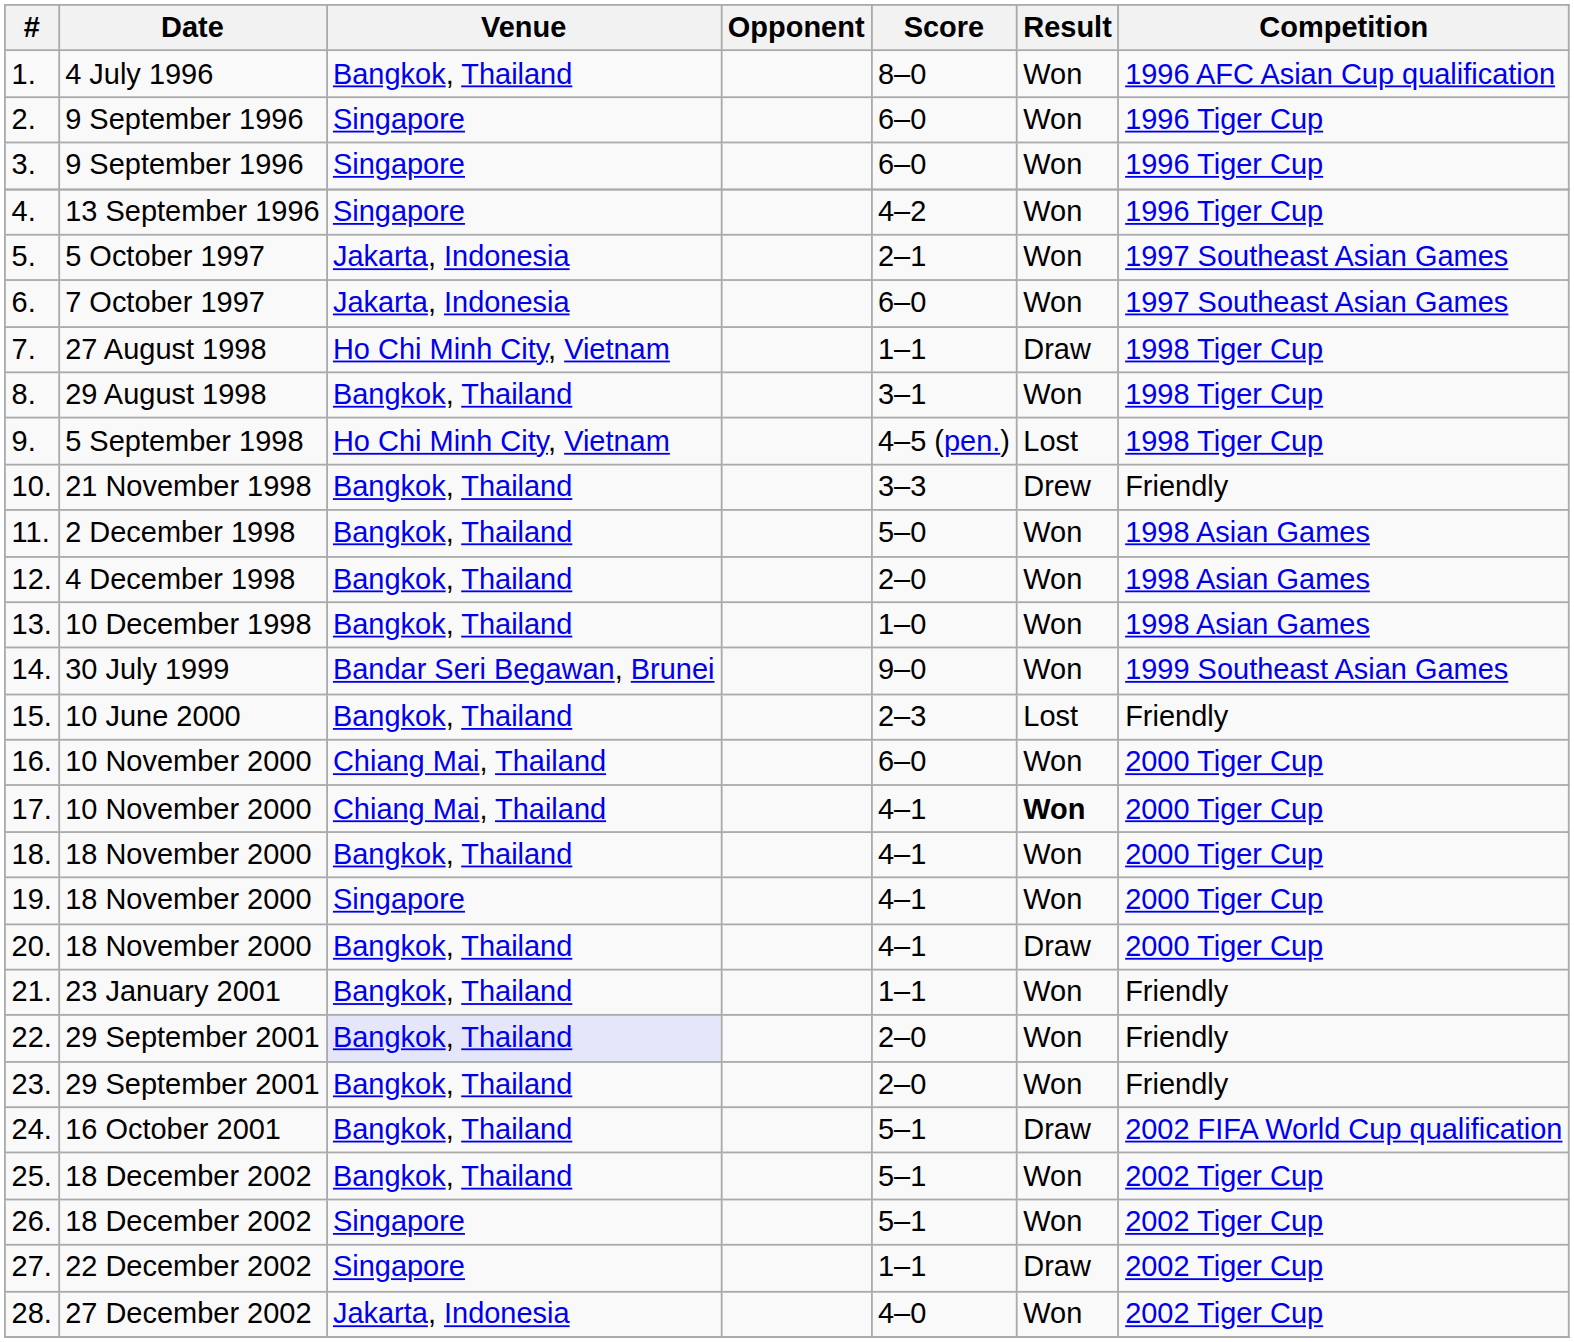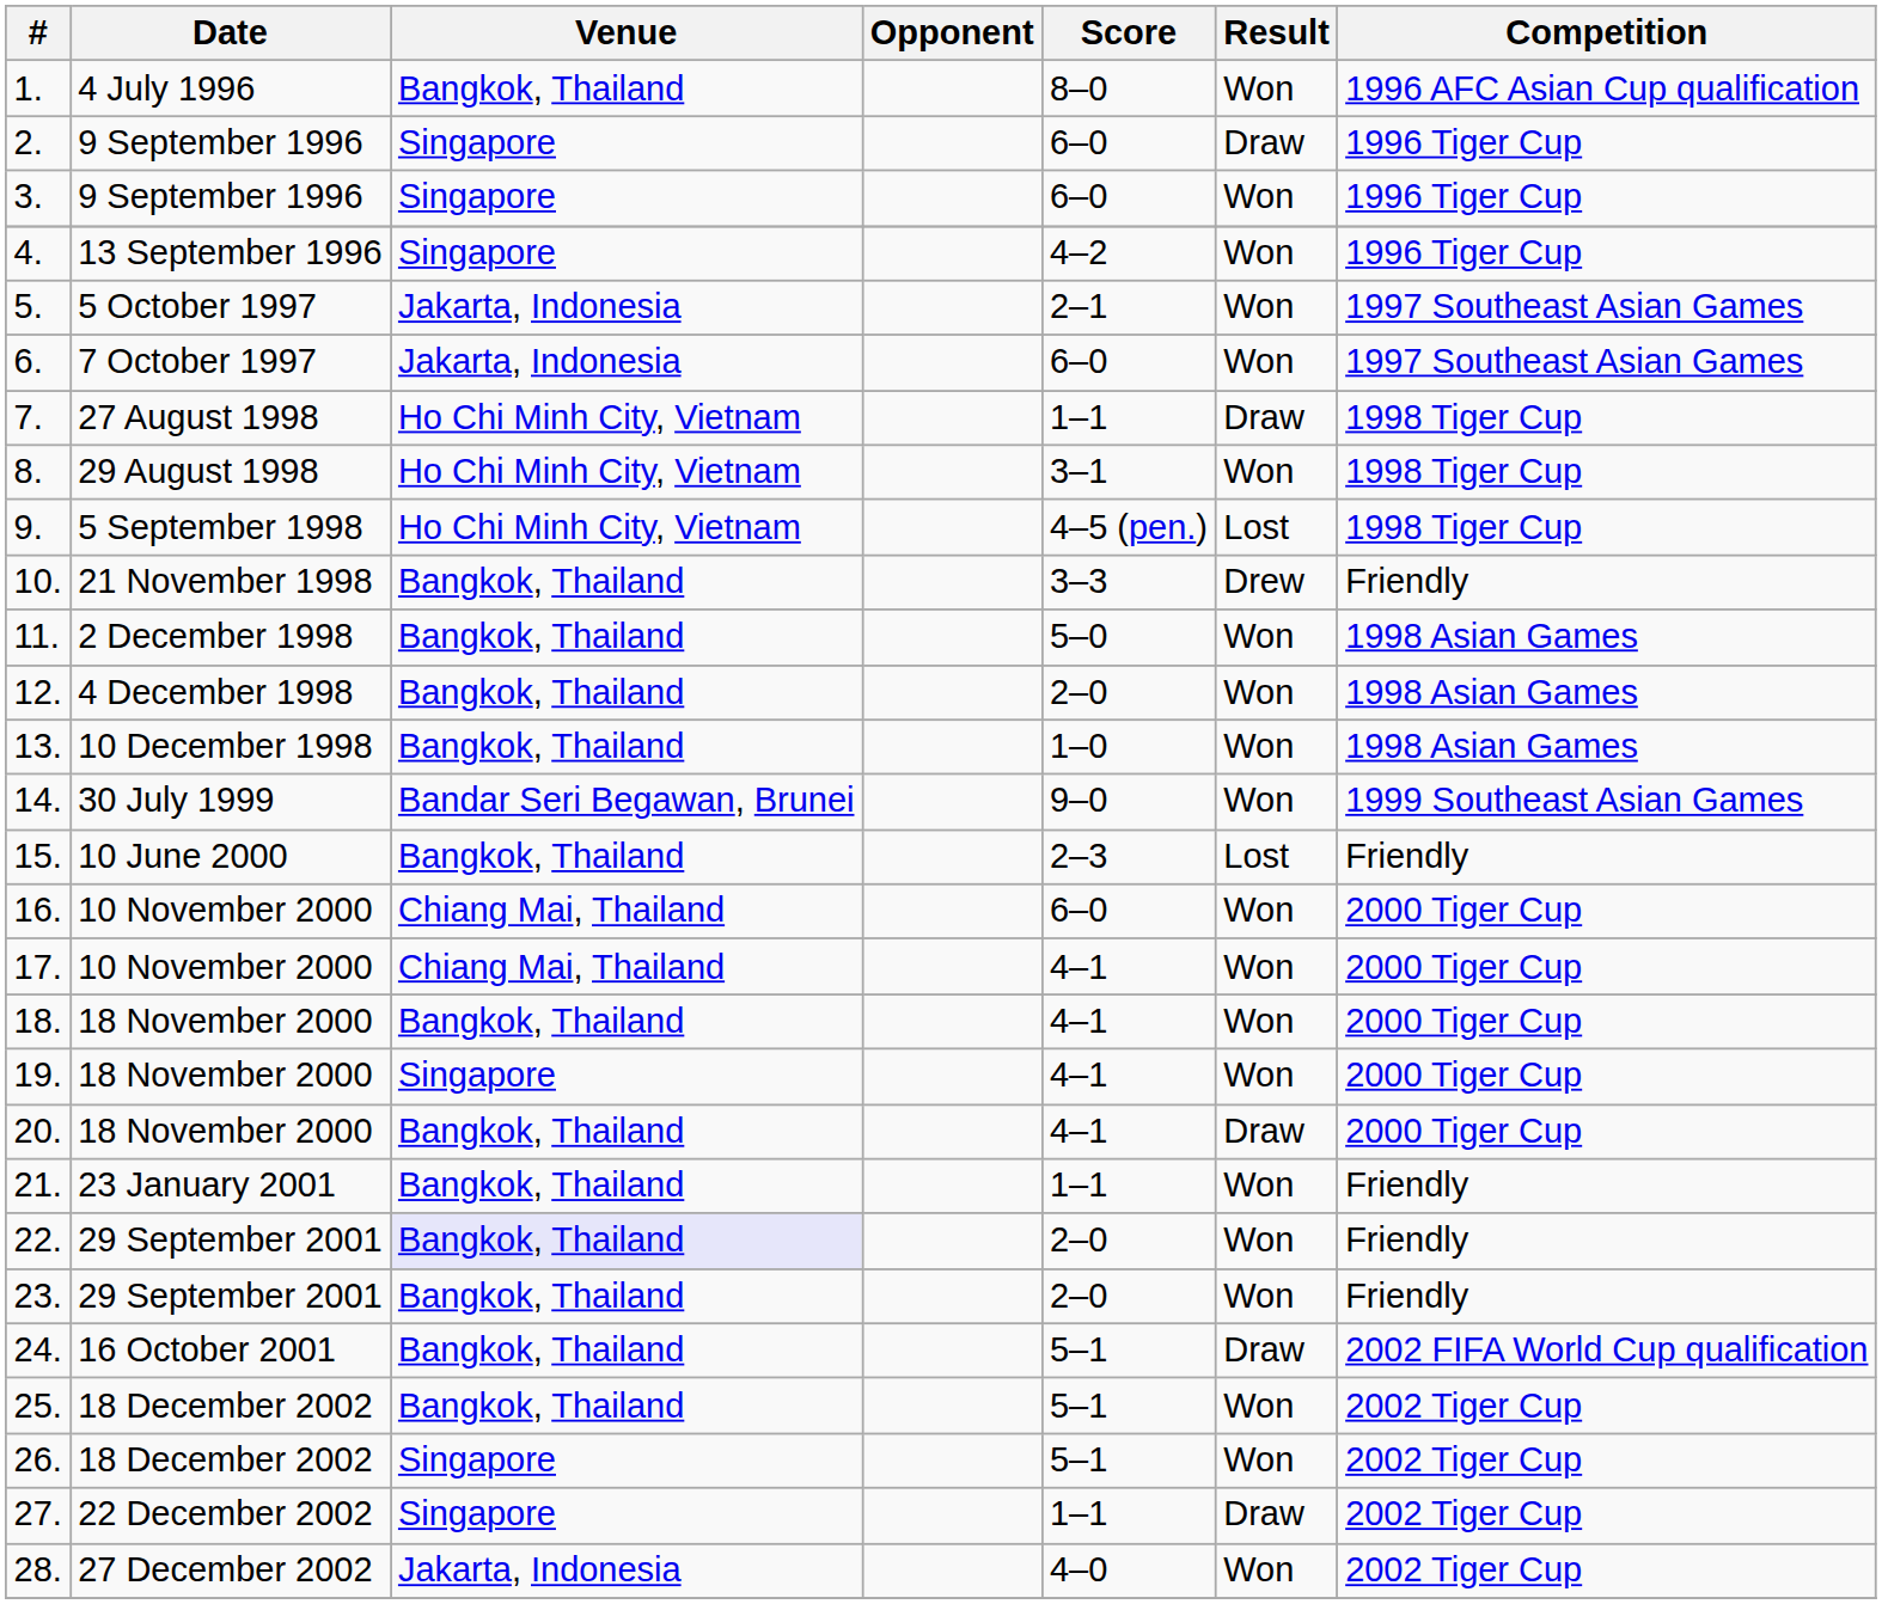2. | Result: Won -> Draw
8. | Venue: Bangkok, Thailand -> Ho Chi Minh City, Vietnam
17. | Result: bold -> normal
